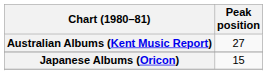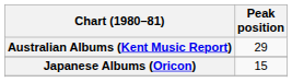Australian Albums (Kent Music Report) | Peak position: 27 -> 29
